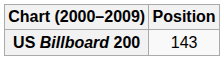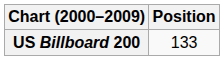US Billboard 200 | Position: 143 -> 133
